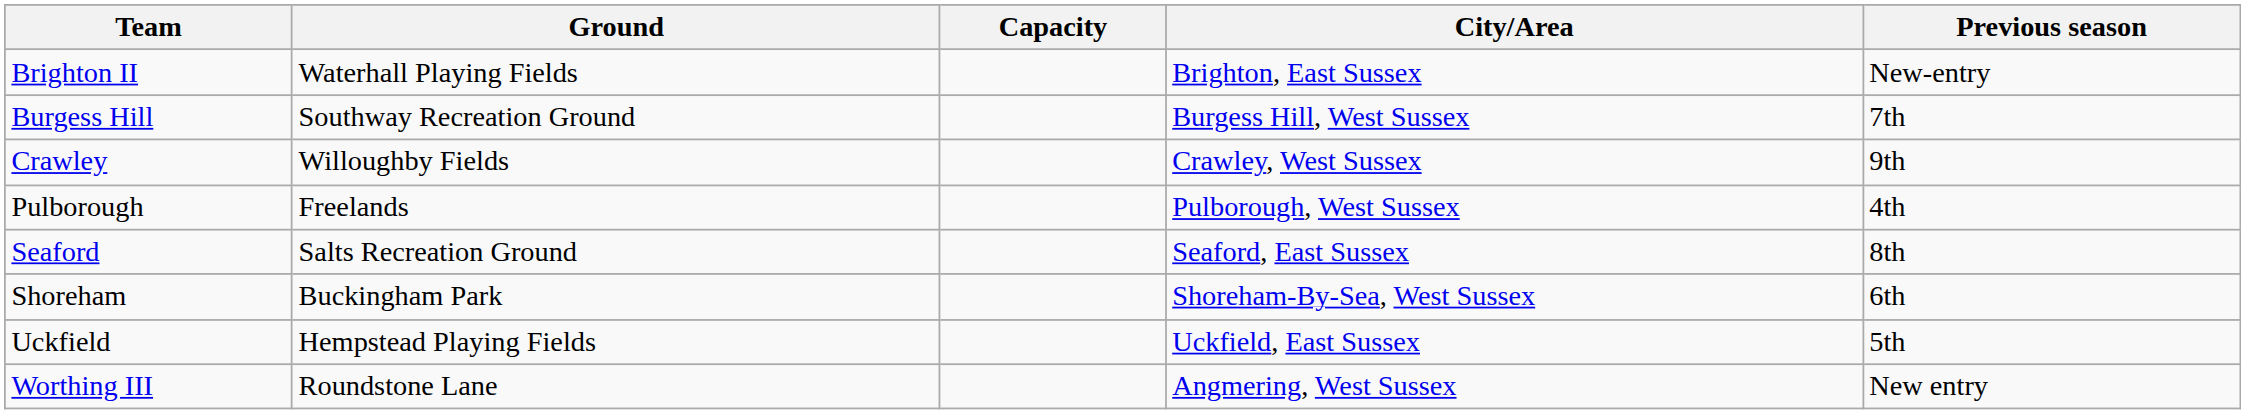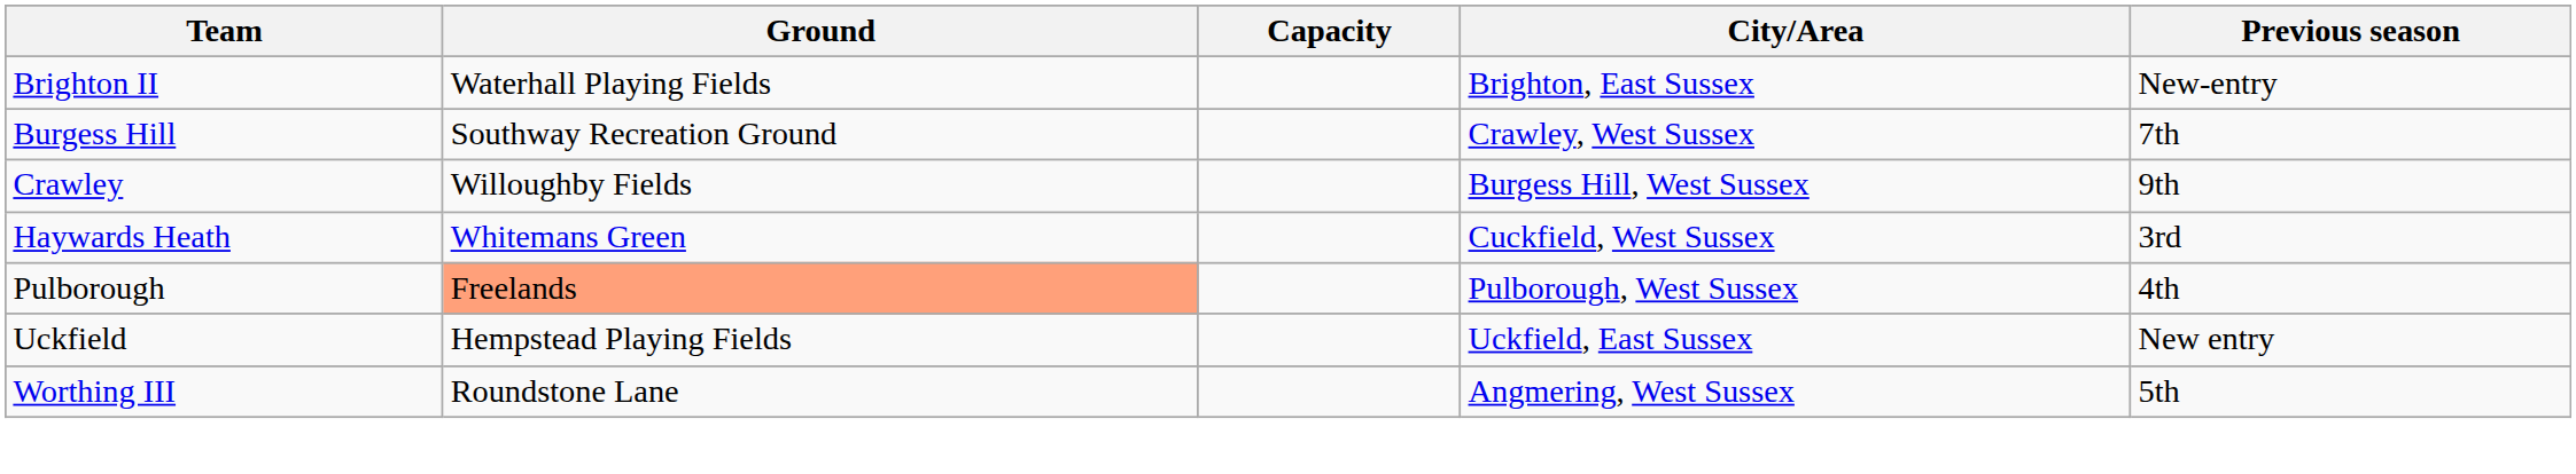Burgess Hill | City/Area: Burgess Hill, West Sussex -> Crawley, West Sussex
Crawley | City/Area: Crawley, West Sussex -> Burgess Hill, West Sussex
+ row: Haywards Heath | Whitemans Green | Cuckfield, West Sussex | 3rd
Pulborough | Ground: no background -> lightsalmon background
- row: Seaford | Salts Recreation Ground | Seaford, East Sussex | 8th
- row: Shoreham | Buckingham Park | Shoreham-By-Sea, West Sussex | 6th
Uckfield | Previous season: 5th -> New entry
Worthing III | Previous season: New entry -> 5th
